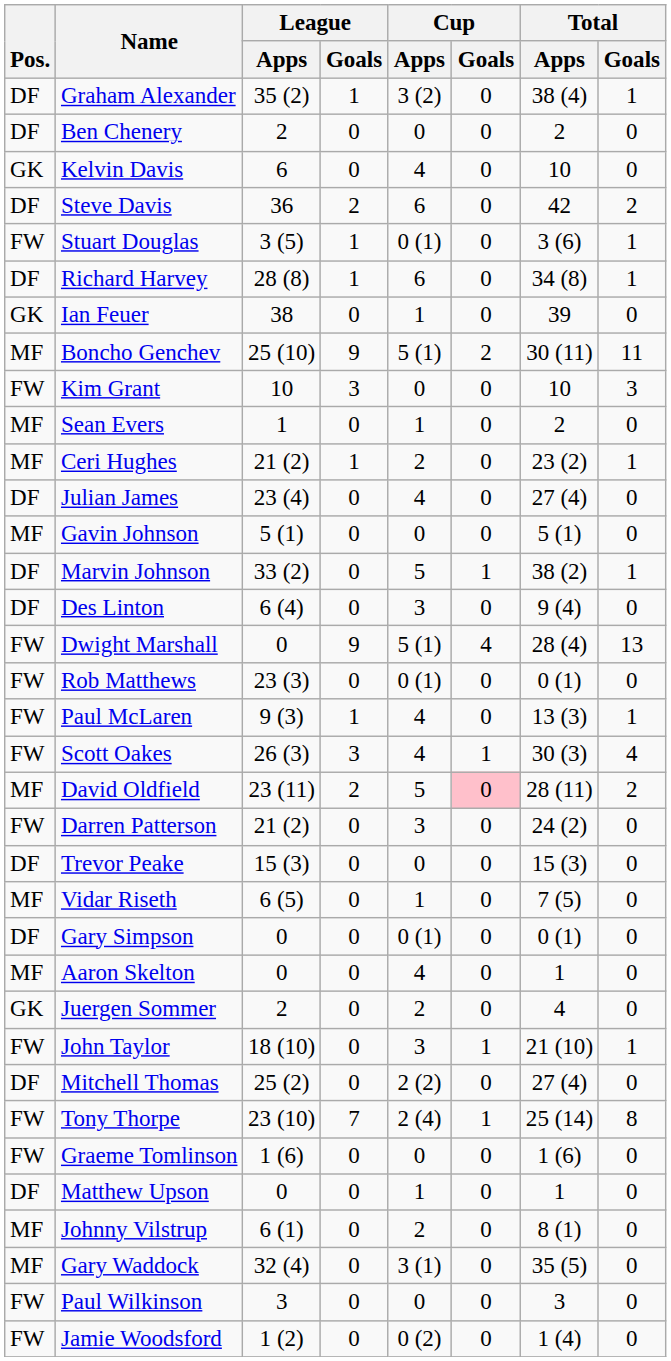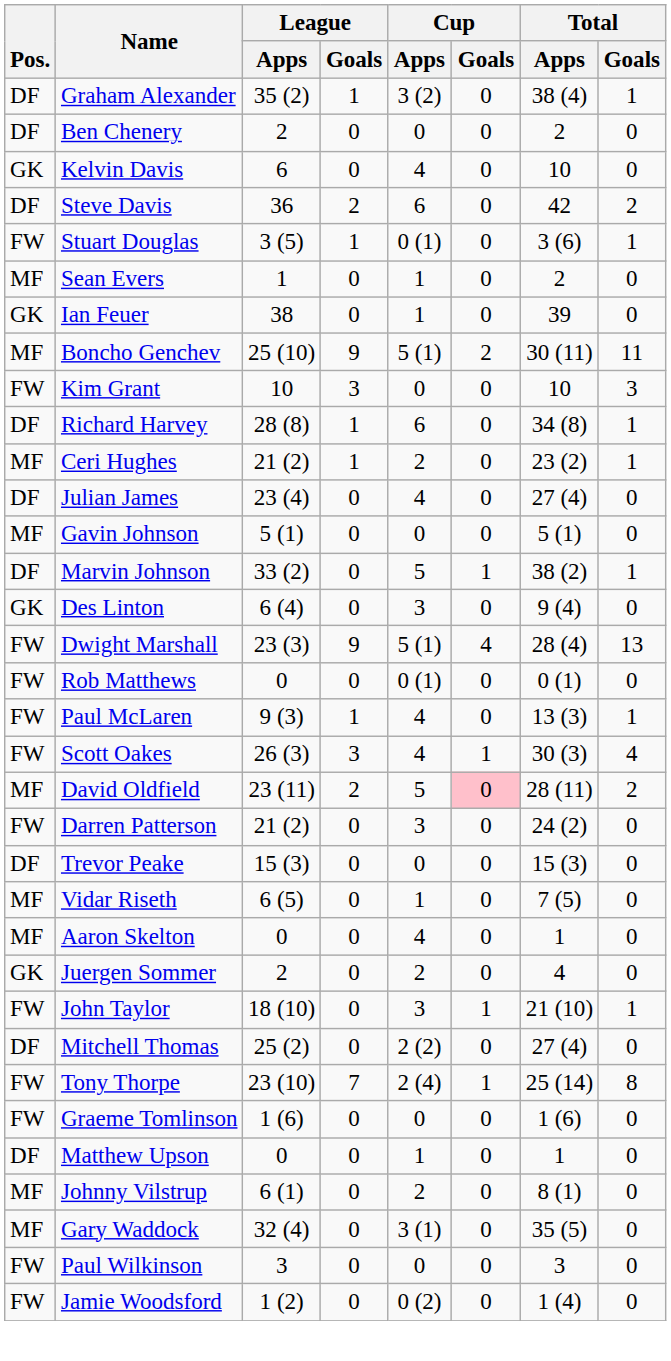rows swapped: Sean Evers <-> Richard Harvey
Des Linton | Pos.: DF -> GK
Dwight Marshall | League / Apps: 0 -> 23 (3)
Rob Matthews | League / Apps: 23 (3) -> 0
- row: DF | Gary Simpson | 0 | 0 | 0 (1) | 0 | 0 (1) | 0
